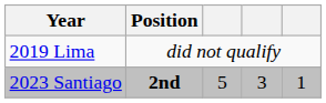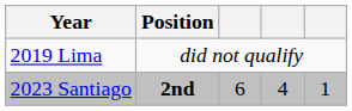2023 Santiago | column 3: 5 -> 6
2023 Santiago | column 4: 3 -> 4
